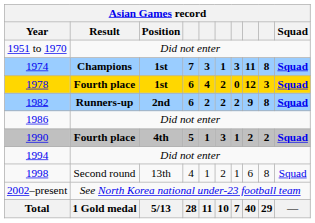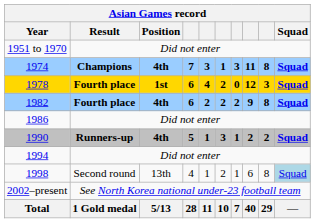1974 | Position: 1st -> 4th
1982 | Result: Runners-up -> Fourth place
1982 | Position: 2nd -> 4th
1990 | Result: Fourth place -> Runners-up
1998 | Squad: no background -> lightblue background
